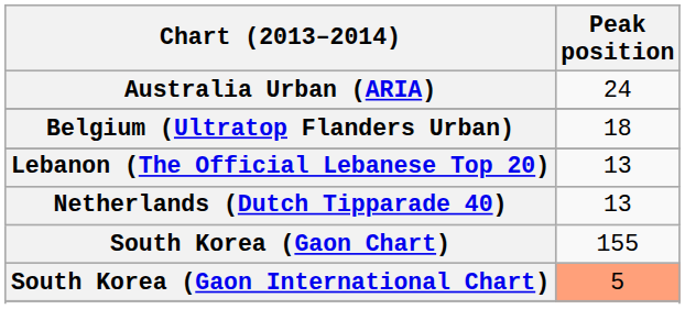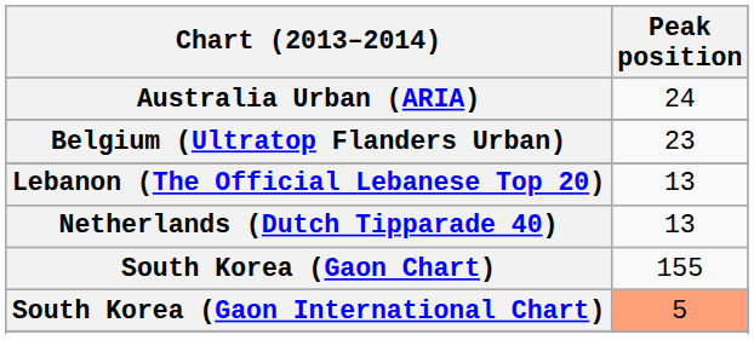Belgium (Ultratop Flanders Urban) | Peak position: 18 -> 23
